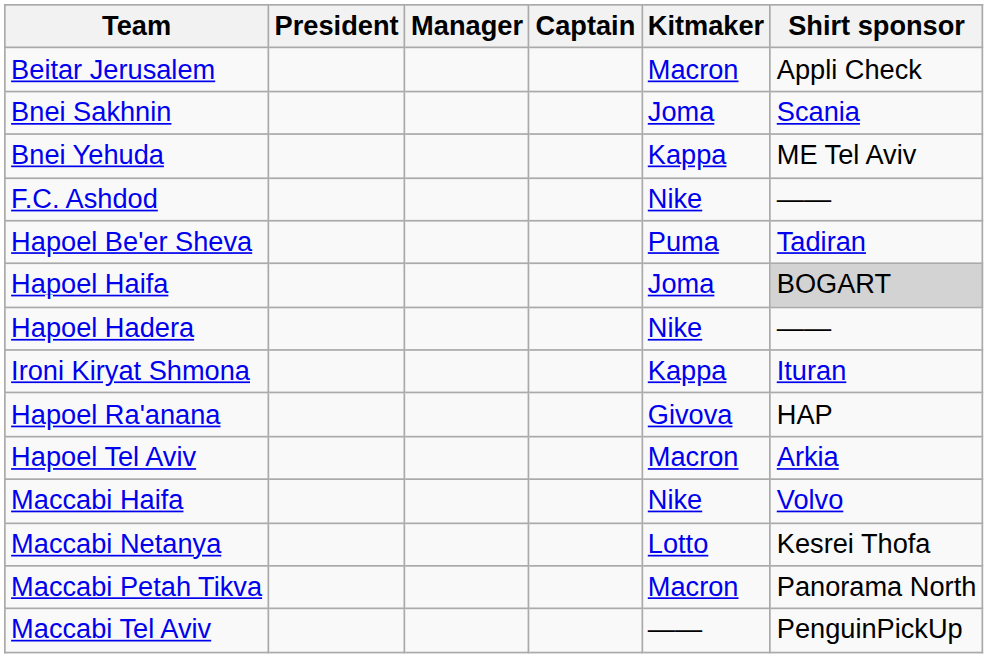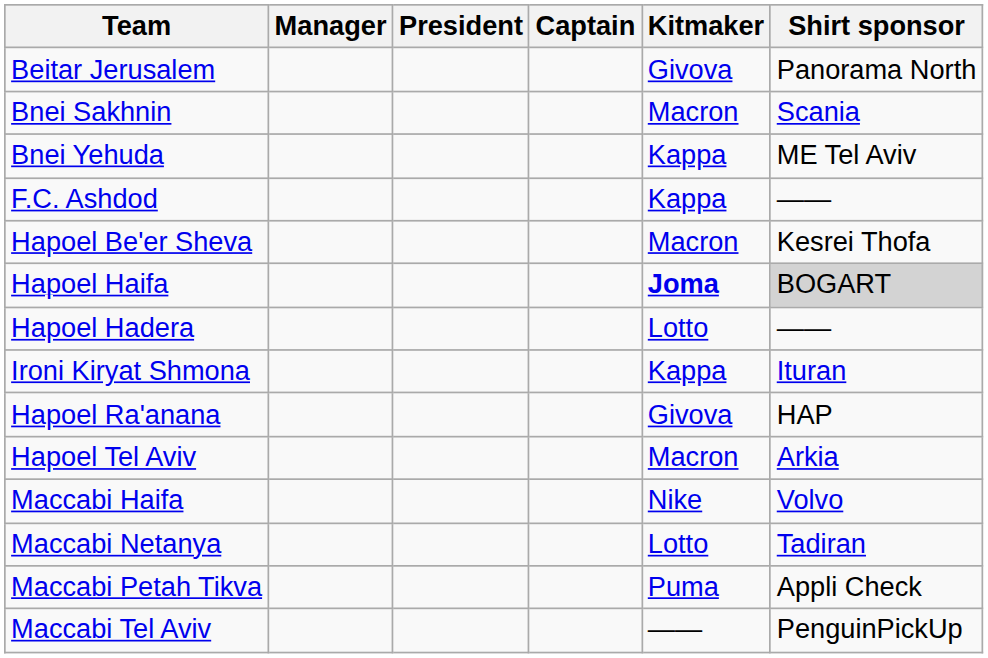columns swapped: President <-> Manager
Beitar Jerusalem | Kitmaker: Macron -> Givova
Beitar Jerusalem | Shirt sponsor: Appli Check -> Panorama North
Bnei Sakhnin | Kitmaker: Joma -> Macron
F.C. Ashdod | Kitmaker: Nike -> Kappa
Hapoel Be'er Sheva | Kitmaker: Puma -> Macron
Hapoel Be'er Sheva | Shirt sponsor: Tadiran -> Kesrei Thofa
Hapoel Haifa | Kitmaker: normal -> bold
Hapoel Hadera | Kitmaker: Nike -> Lotto
Maccabi Netanya | Shirt sponsor: Kesrei Thofa -> Tadiran
Maccabi Petah Tikva | Kitmaker: Macron -> Puma
Maccabi Petah Tikva | Shirt sponsor: Panorama North -> Appli Check
